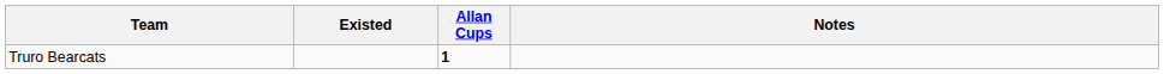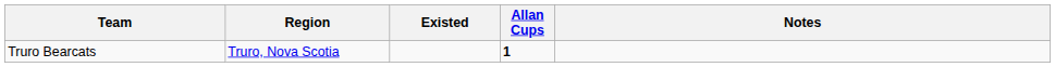+ column: Region | Truro, Nova Scotia
